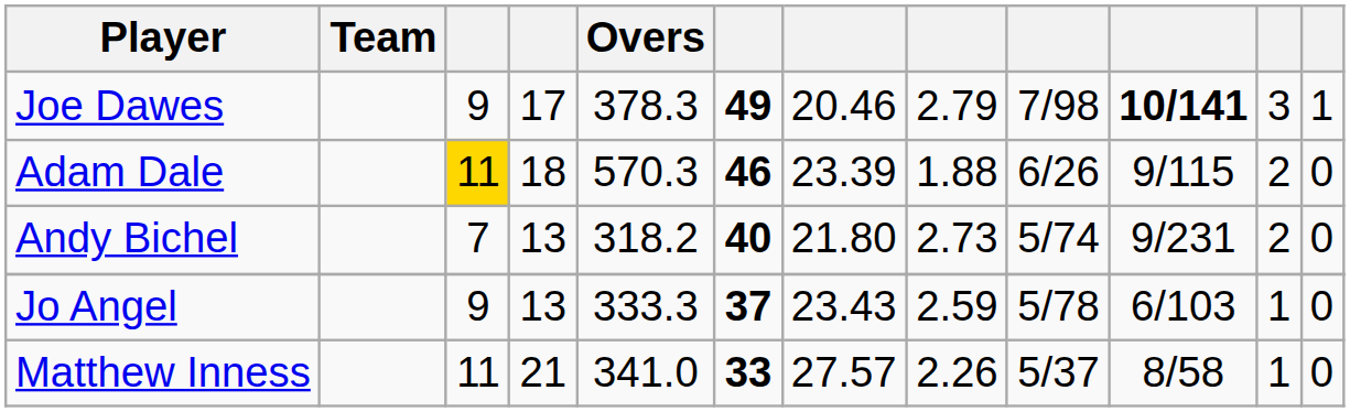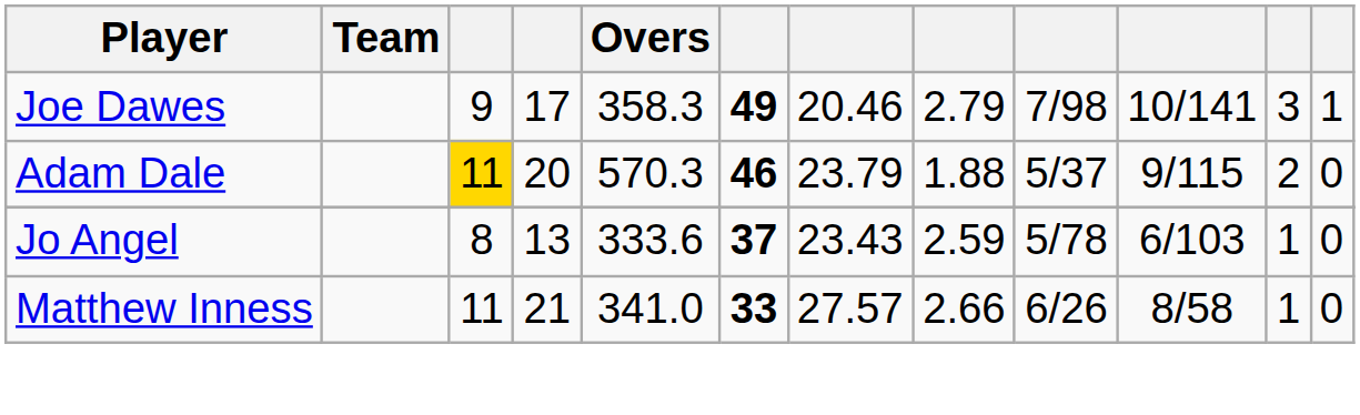Joe Dawes | Overs: 378.3 -> 358.3
Joe Dawes | column 10: bold -> normal
Adam Dale | column 4: 18 -> 20
Adam Dale | column 7: 23.39 -> 23.79
Adam Dale | column 9: 6/26 -> 5/37
- row: Andy Bichel | 7 | 13 | 318.2 | 40 | 21.80 | 2.73 | 5/74 | 9/231 | 2 | 0
Jo Angel | column 3: 9 -> 8
Jo Angel | Overs: 333.3 -> 333.6
Matthew Inness | column 8: 2.26 -> 2.66
Matthew Inness | column 9: 5/37 -> 6/26
